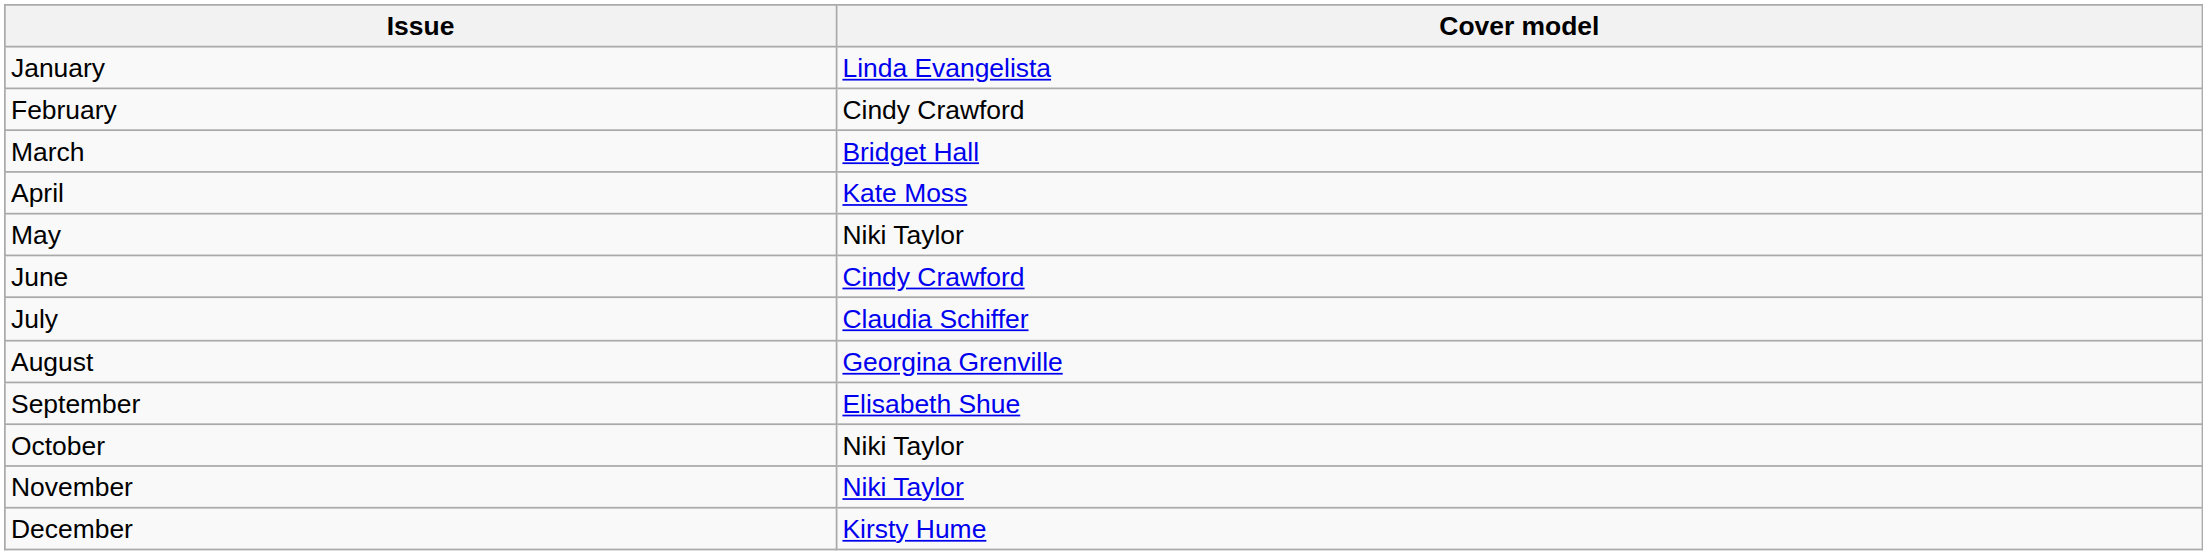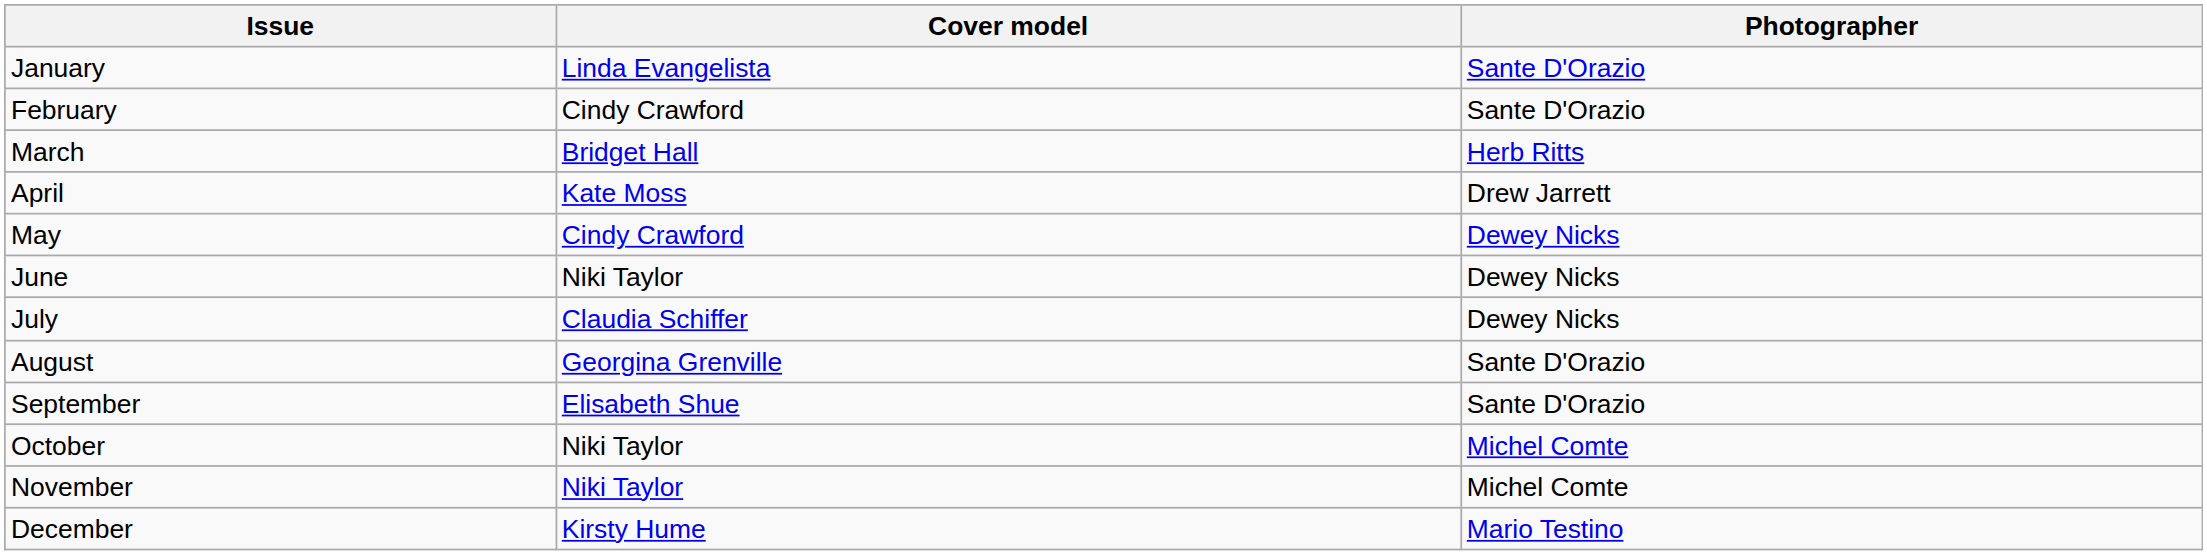+ column: Photographer | Sante D'Orazio | Sante D'Orazio | Herb Ritts | Drew Jarrett | Dewey Nicks | Dewey Nicks | Dewey Nicks | Sante D'Orazio | Sante D'Orazio | Michel Comte | Michel Comte | Mario Testino
May | Cover model: Niki Taylor -> Cindy Crawford
June | Cover model: Cindy Crawford -> Niki Taylor
